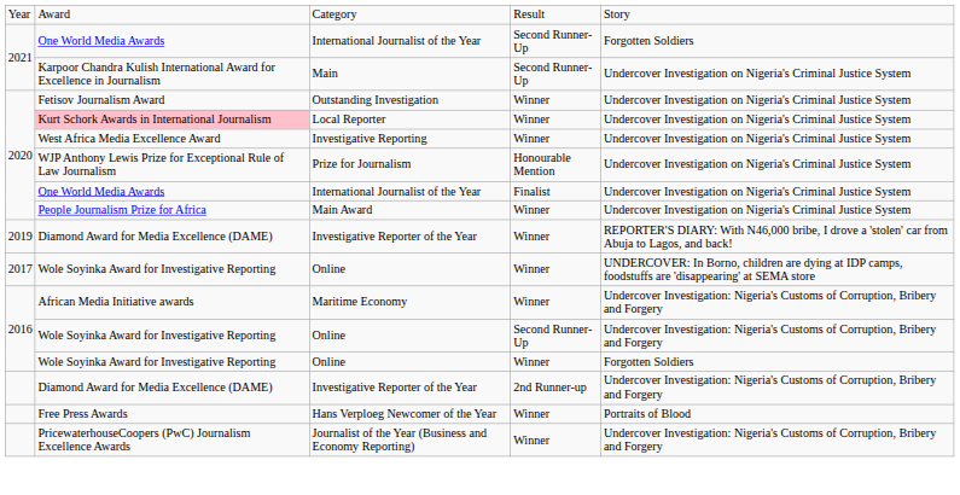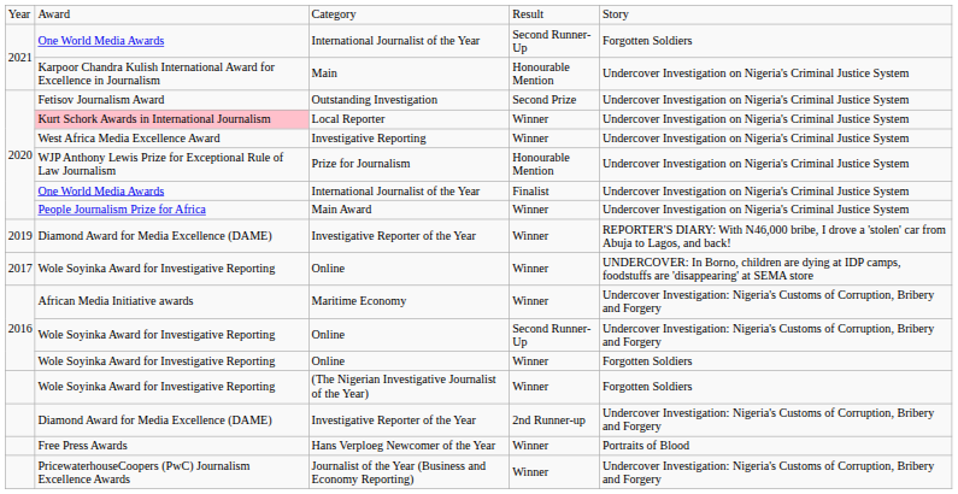Main | column 4: Second Runner-Up -> Honourable Mention
Outstanding Investigation | column 4: Winner -> Second Prize
+ row: Wole Soyinka Award for Investigative Reporting | (The Nigerian Investigative Journalist of the Year) | Winner | Forgotten Soldiers
